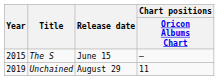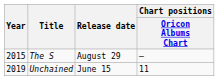The S | Release date: June 15 -> August 29
Unchained | Release date: August 29 -> June 15
